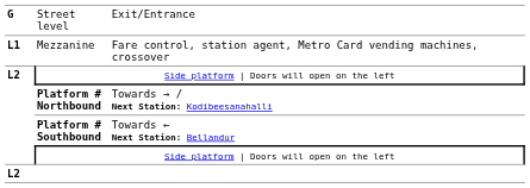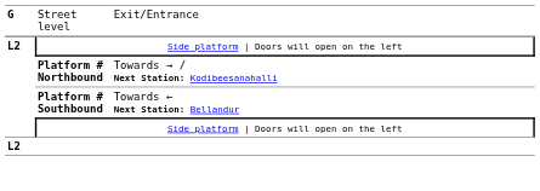- row: L1 | Mezzanine | Fare control, station agent, Metro Card vending machines, crossover
